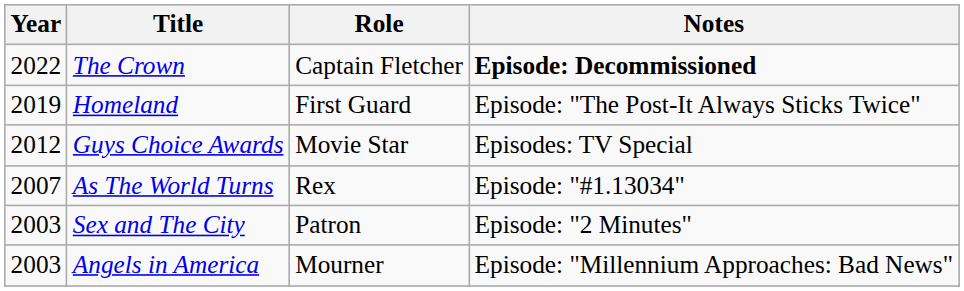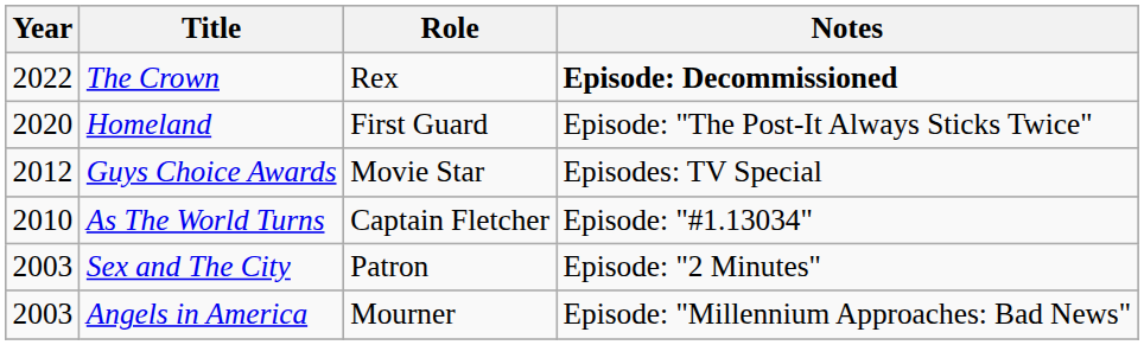The Crown | Role: Captain Fletcher -> Rex
Homeland | Year: 2019 -> 2020
As The World Turns | Year: 2007 -> 2010
As The World Turns | Role: Rex -> Captain Fletcher
